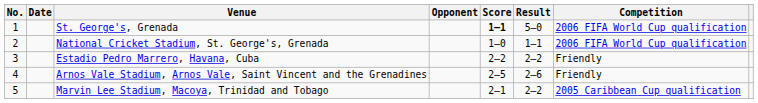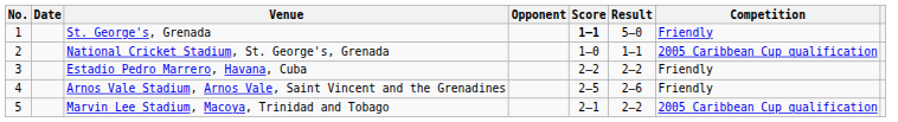St. George's, Grenada | Competition: 2006 FIFA World Cup qualification -> Friendly
National Cricket Stadium, St. George's, Grenada | Competition: 2006 FIFA World Cup qualification -> 2005 Caribbean Cup qualification
